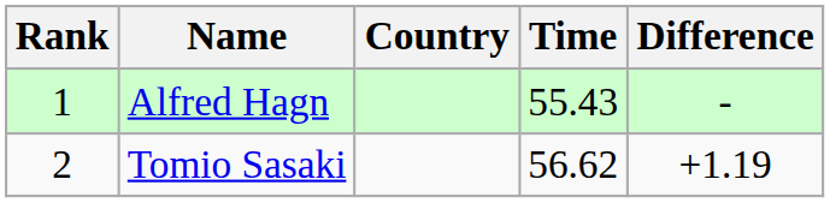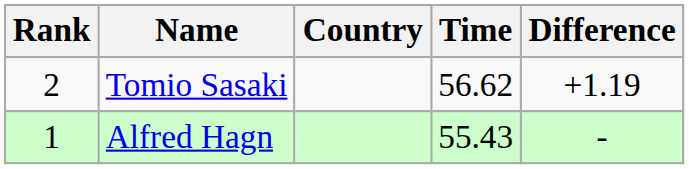rows swapped: Alfred Hagn <-> Tomio Sasaki
